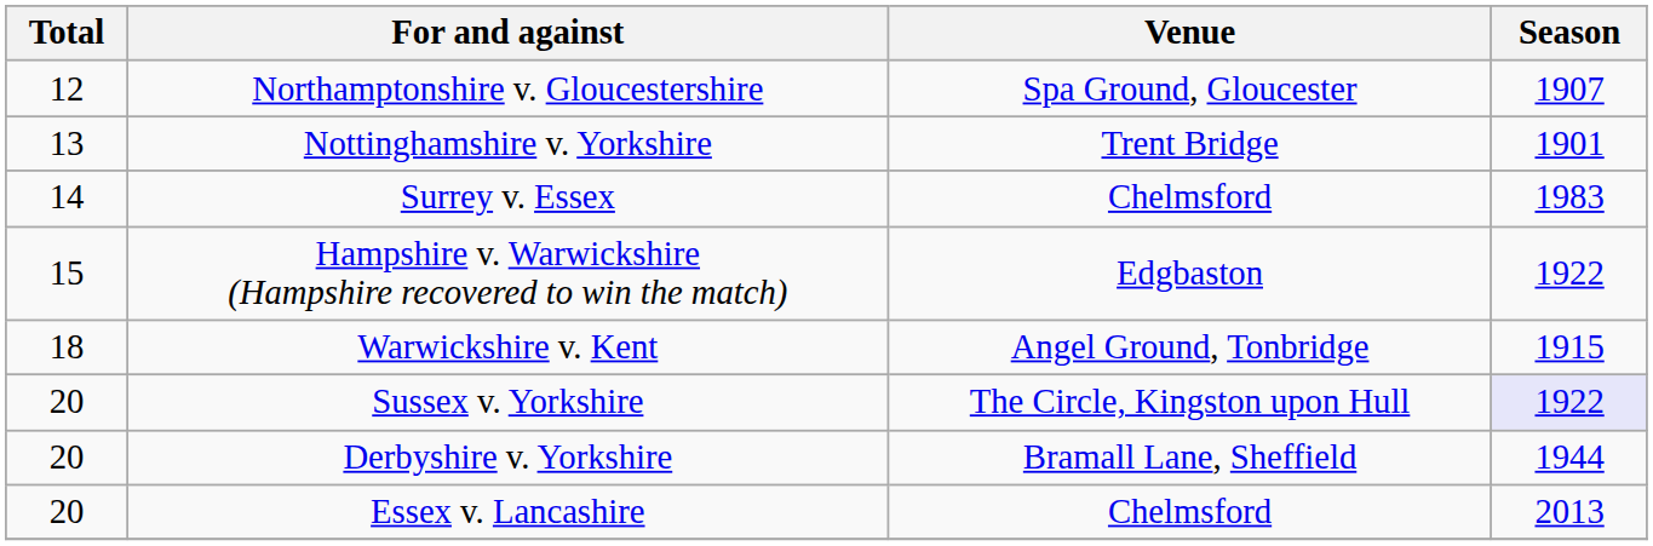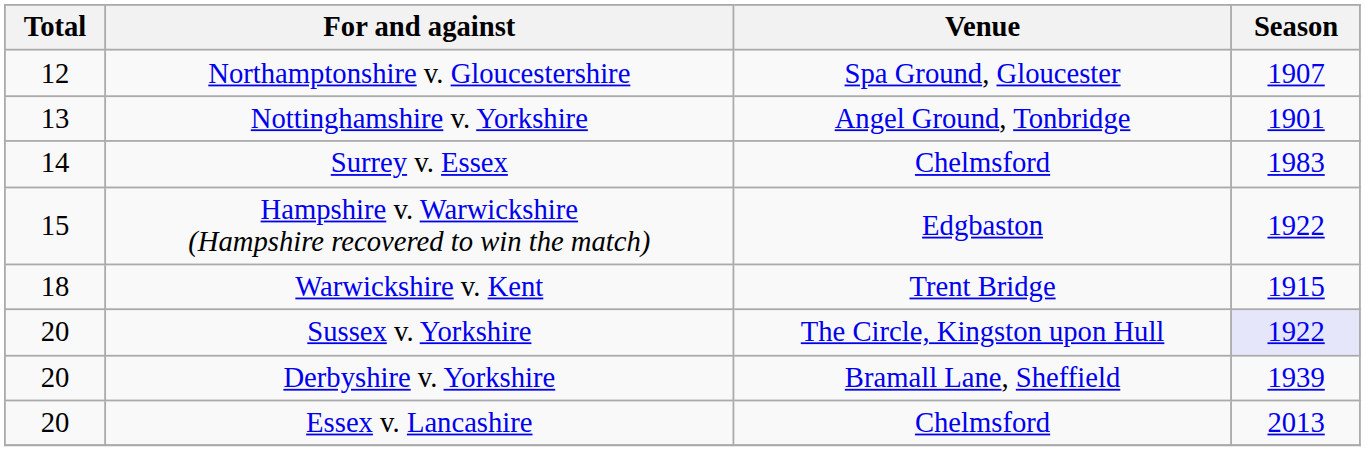Nottinghamshire v. Yorkshire | Venue: Trent Bridge -> Angel Ground, Tonbridge
Warwickshire v. Kent | Venue: Angel Ground, Tonbridge -> Trent Bridge
Derbyshire v. Yorkshire | Season: 1944 -> 1939
